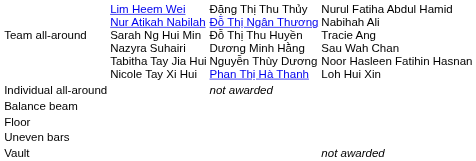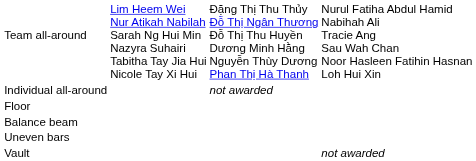rows swapped: Balance beam <-> Floor
